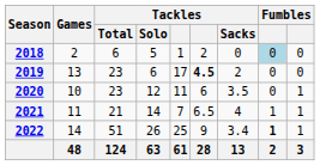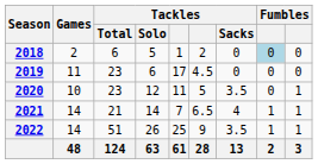2019 | Games: 13 -> 11
2019 | column 6: bold -> normal
2019 | Tackles / Sacks: 2 -> 0
2020 | column 6: 6 -> 5
2021 | Games: 11 -> 14
2022 | Tackles / Sacks: 3.4 -> 3.5
2022 | column 8: bold -> normal
